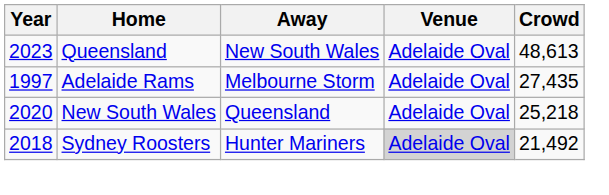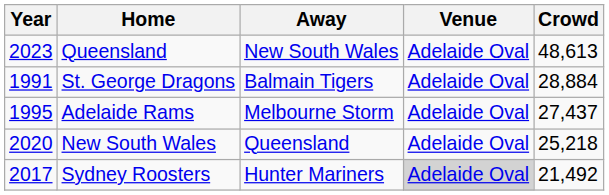+ row: 1991 | St. George Dragons | Balmain Tigers | Adelaide Oval | 28,884
Adelaide Rams | Year: 1997 -> 1995
Adelaide Rams | Crowd: 27,435 -> 27,437
Sydney Roosters | Year: 2018 -> 2017
